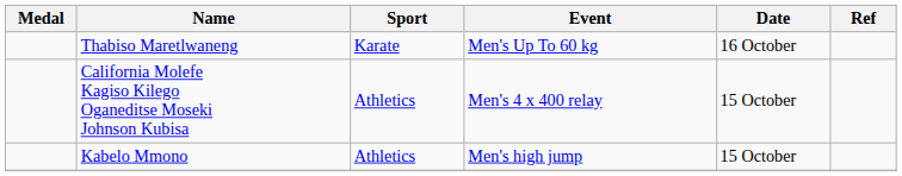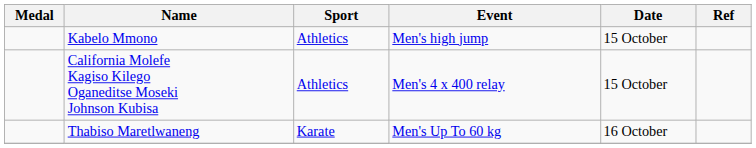rows swapped: Kabelo Mmono <-> Thabiso Maretlwaneng
